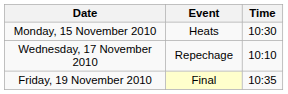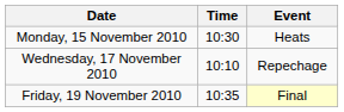columns swapped: Time <-> Event
